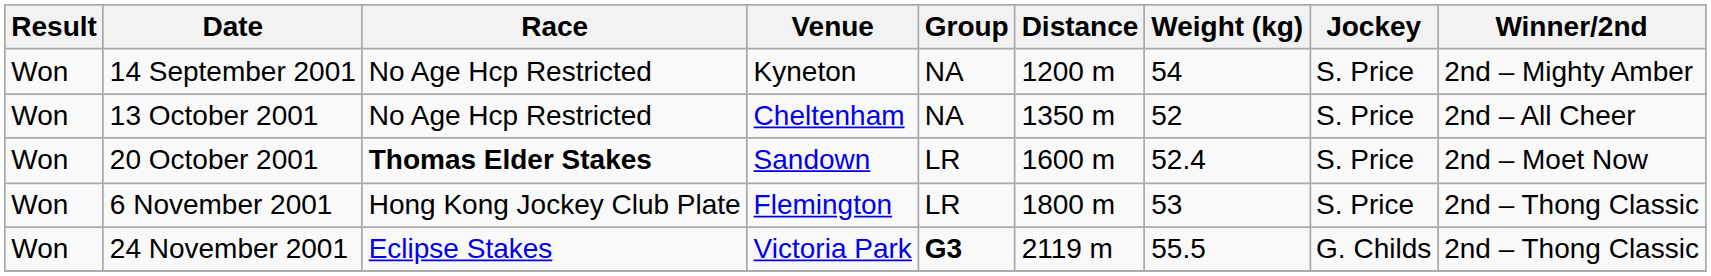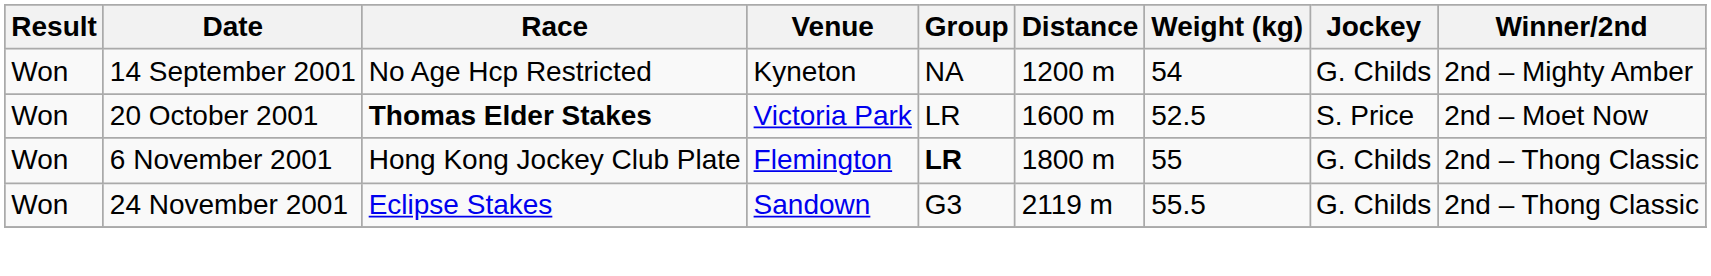14 September 2001 | Jockey: S. Price -> G. Childs
- row: Won | 13 October 2001 | No Age Hcp Restricted | Cheltenham | NA | 1350 m | 52 | S. Price | 2nd – All Cheer
20 October 2001 | Venue: Sandown -> Victoria Park
20 October 2001 | Weight (kg): 52.4 -> 52.5
6 November 2001 | Group: normal -> bold
6 November 2001 | Weight (kg): 53 -> 55
6 November 2001 | Jockey: S. Price -> G. Childs
24 November 2001 | Venue: Victoria Park -> Sandown
24 November 2001 | Group: bold -> normal
